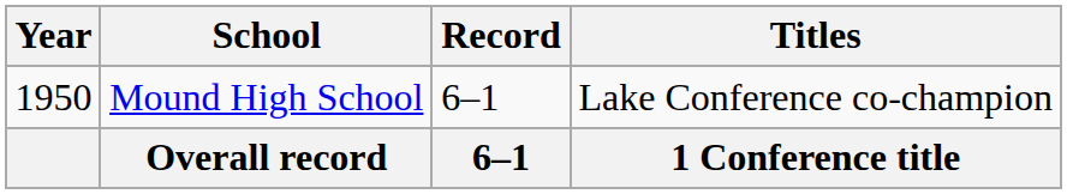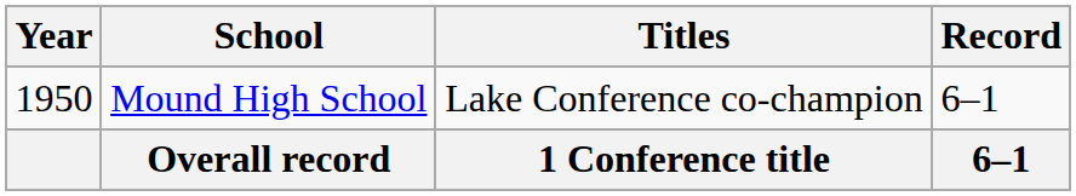columns swapped: Record <-> Titles
